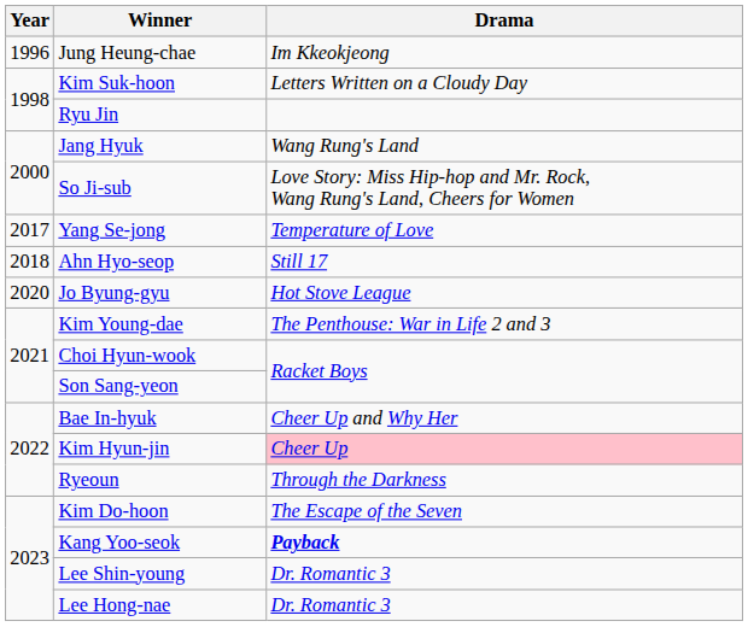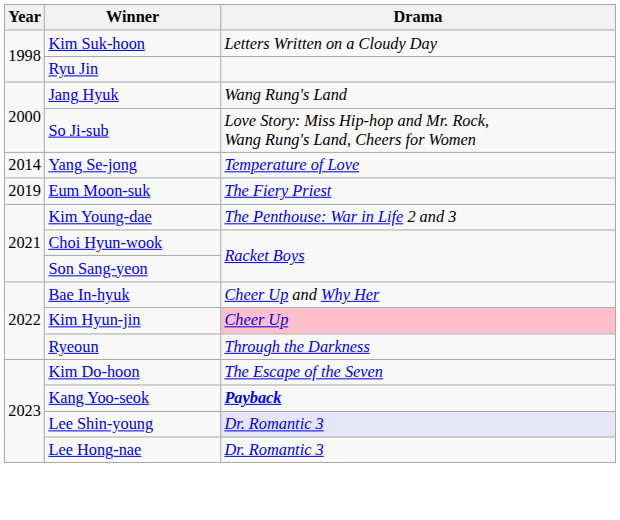- row: 1996 | Jung Heung-chae | Im Kkeokjeong
Yang Se-jong | Year: 2017 -> 2014
- row: 2018 | Ahn Hyo-seop | Still 17
+ row: 2019 | Eum Moon-suk | The Fiery Priest
- row: 2020 | Jo Byung-gyu | Hot Stove League
Lee Shin-young | Drama: no background -> lavender background
